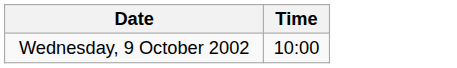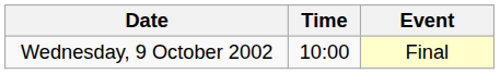+ column: Event | Final
